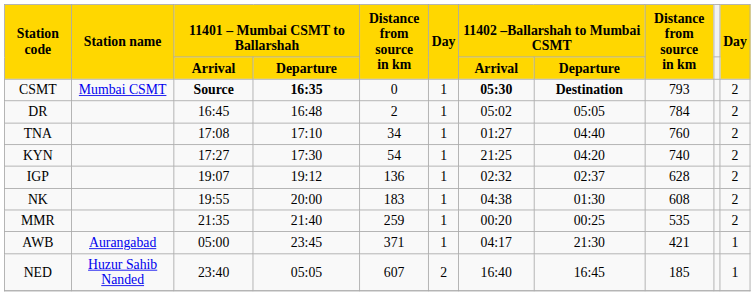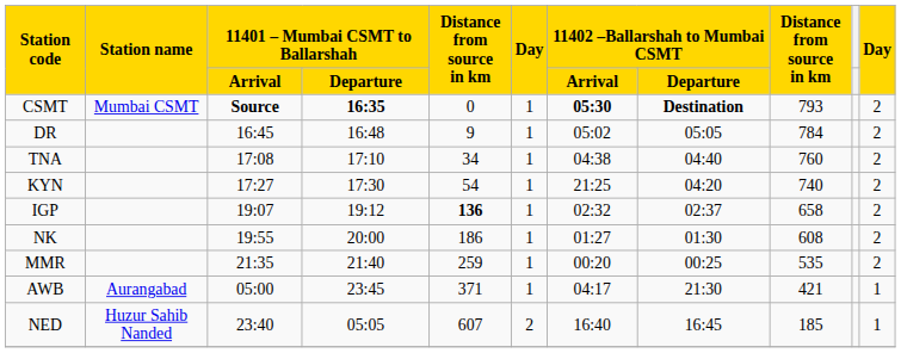DR | column 5: 2 -> 9
TNA | 11402 –Ballarshah to Mumbai CSMT / Arrival: 01:27 -> 04:38
IGP | column 5: normal -> bold
IGP | column 9: 628 -> 658
NK | column 5: 183 -> 186
NK | 11402 –Ballarshah to Mumbai CSMT / Arrival: 04:38 -> 01:27
